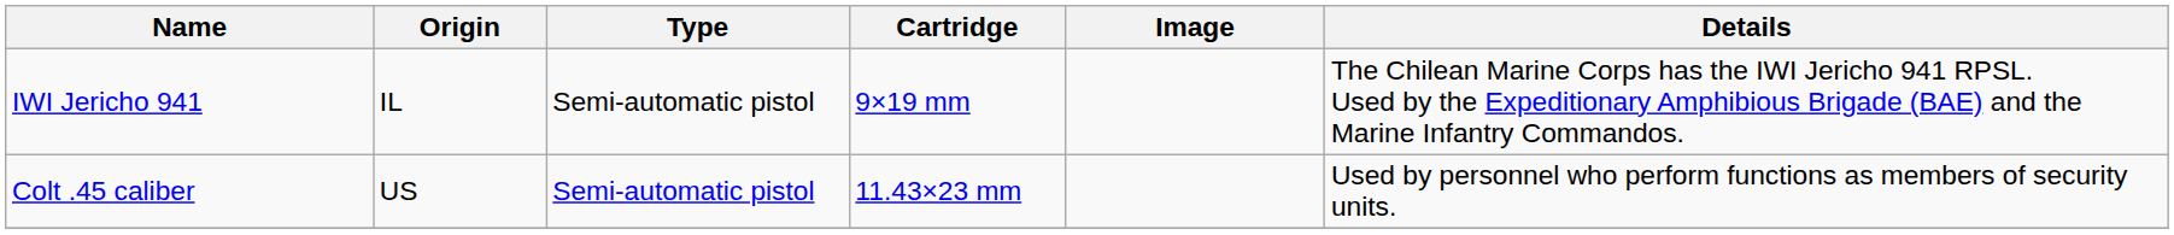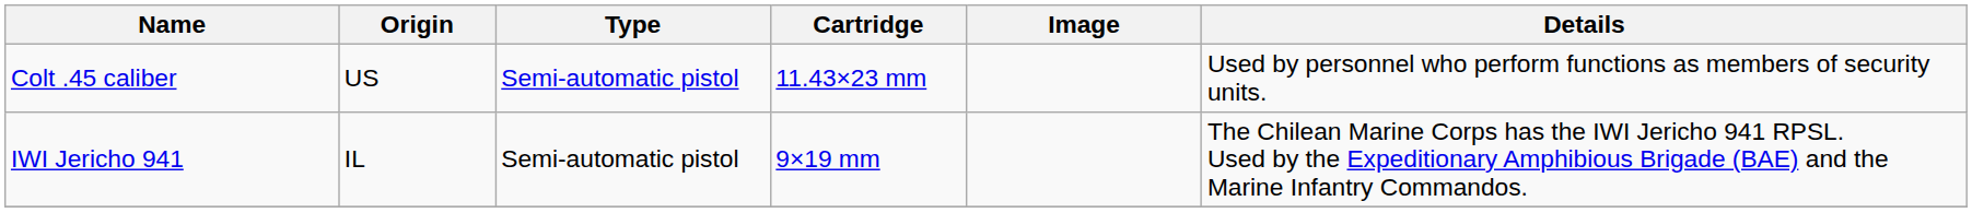rows swapped: Colt .45 caliber <-> IWI Jericho 941
